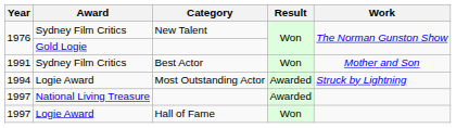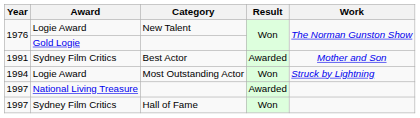New Talent | Award: Sydney Film Critics -> Logie Award
Best Actor | Result: Won -> Awarded
Most Outstanding Actor | Result: Awarded -> Won
Hall of Fame | Award: Logie Award -> Sydney Film Critics
